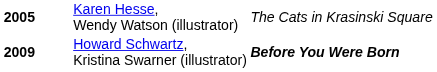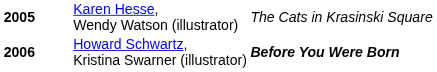Howard Schwartz, Kristina Swarner (illustrator) | column 1: 2009 -> 2006
